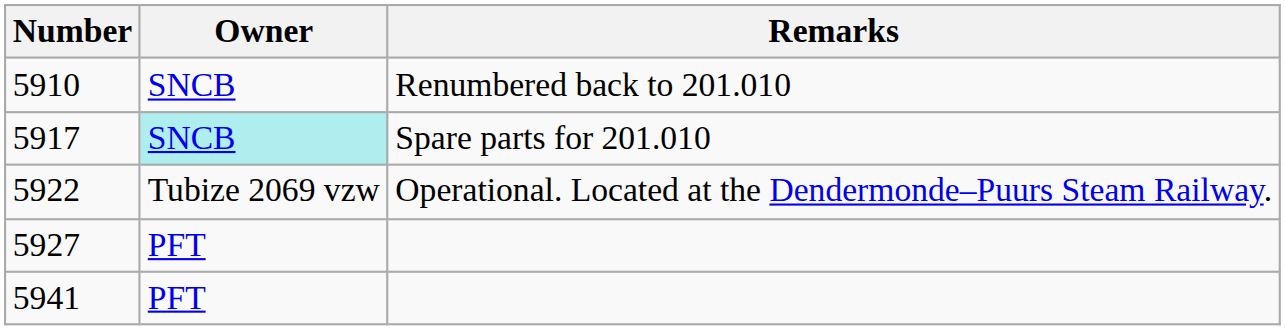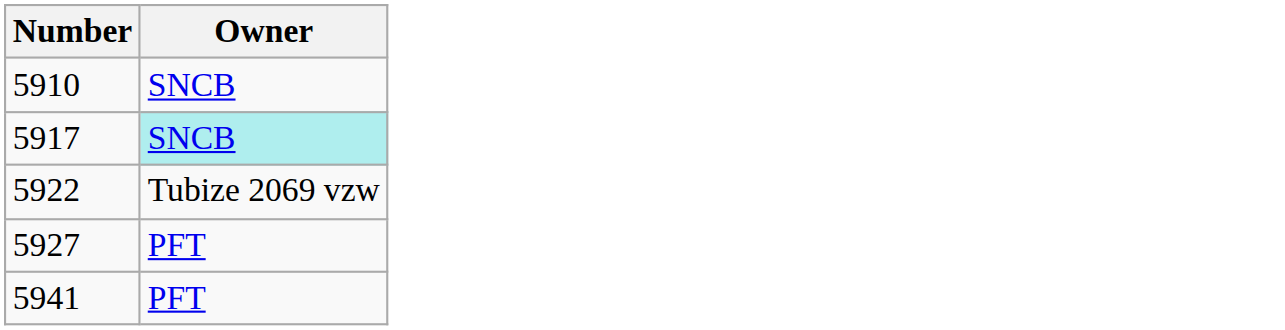- column: Remarks | Renumbered back to 201.010 | Spare parts for 201.010 | Operational. Located at the Dendermonde–Puurs Steam Railway.
